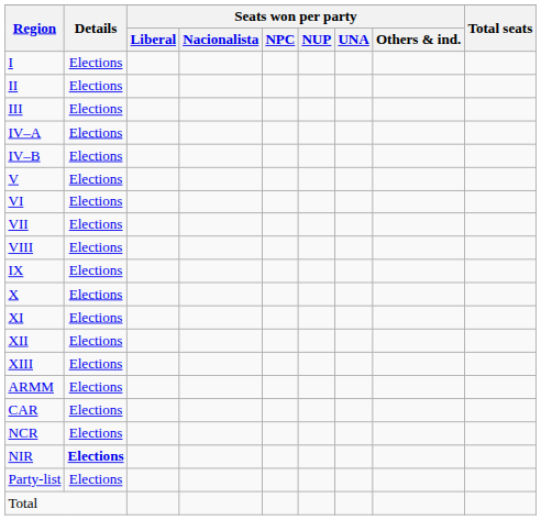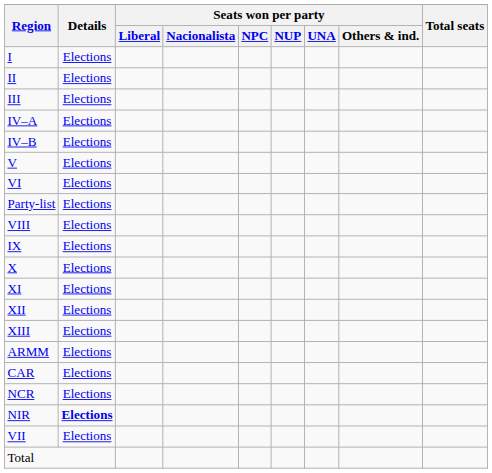rows swapped: VII <-> Party-list
